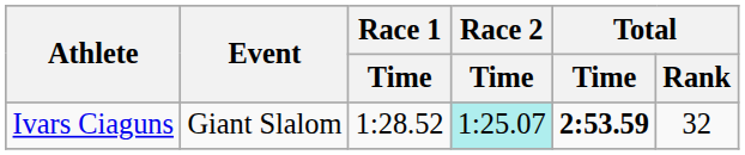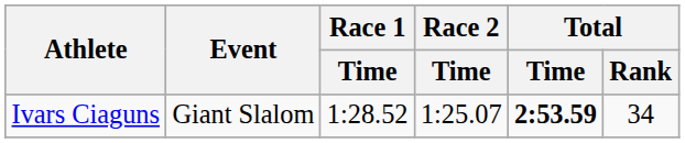Ivars Ciaguns | Race 2 / Time: paleturquoise background -> no background
Ivars Ciaguns | Total / Rank: 32 -> 34
